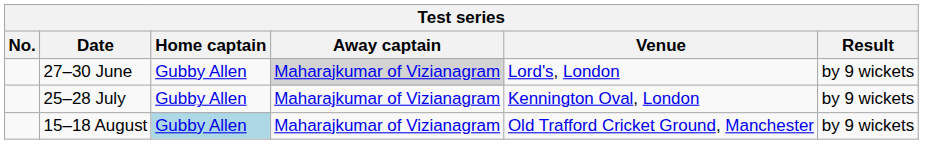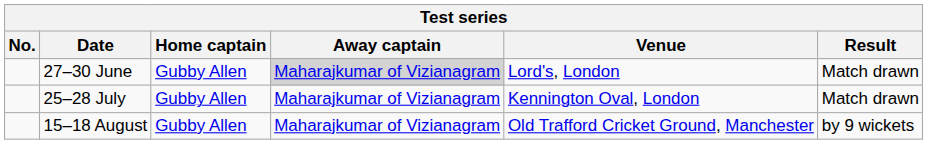27–30 June | Result: by 9 wickets -> Match drawn
25–28 July | Result: by 9 wickets -> Match drawn
15–18 August | Home captain: lightblue background -> no background
